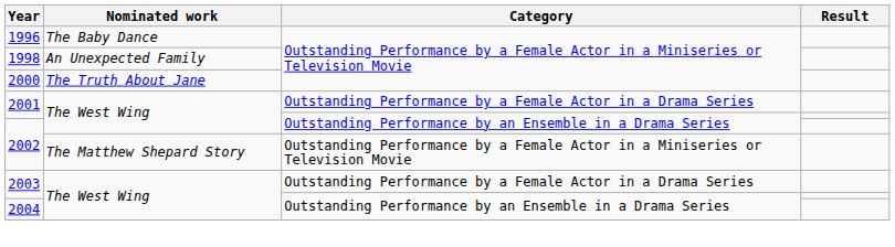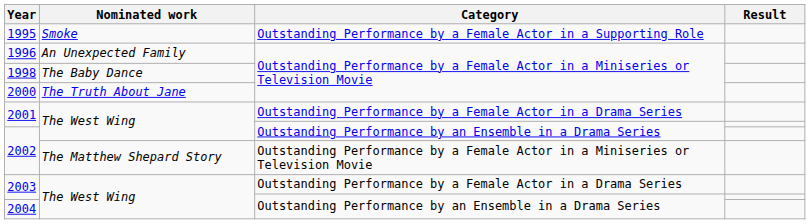+ row: 1995 | Smoke | Outstanding Performance by a Female Actor in a Supporting Role
1996 | Nominated work: The Baby Dance -> An Unexpected Family
1998 | Nominated work: An Unexpected Family -> The Baby Dance
